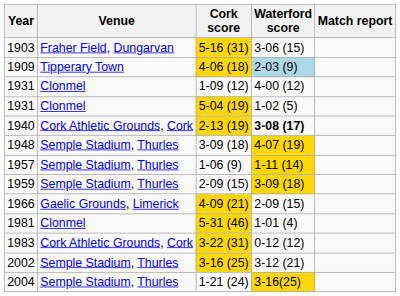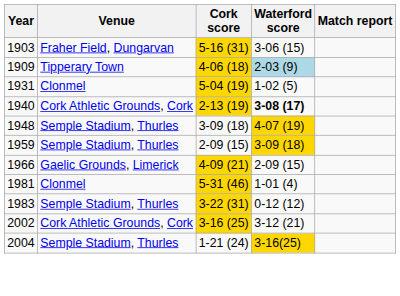- row: 1931 | Clonmel | 1-09 (12) | 4-00 (12)
- row: 1957 | Semple Stadium, Thurles | 1-06 (9) | 1-11 (14)
3-22 (31) | Venue: Cork Athletic Grounds, Cork -> Semple Stadium, Thurles
3-16 (25) | Venue: Semple Stadium, Thurles -> Cork Athletic Grounds, Cork
